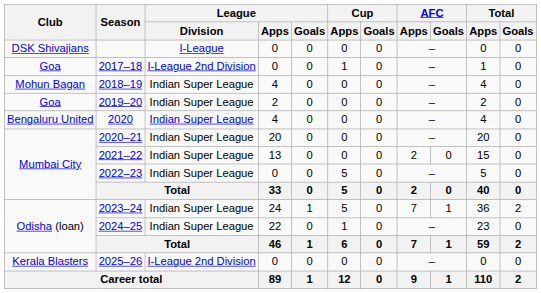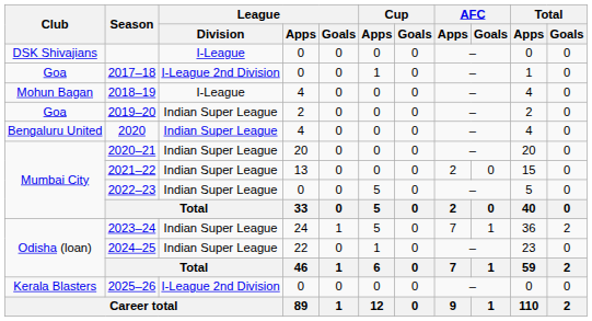2018–19 | League / Division: Indian Super League -> I-League
